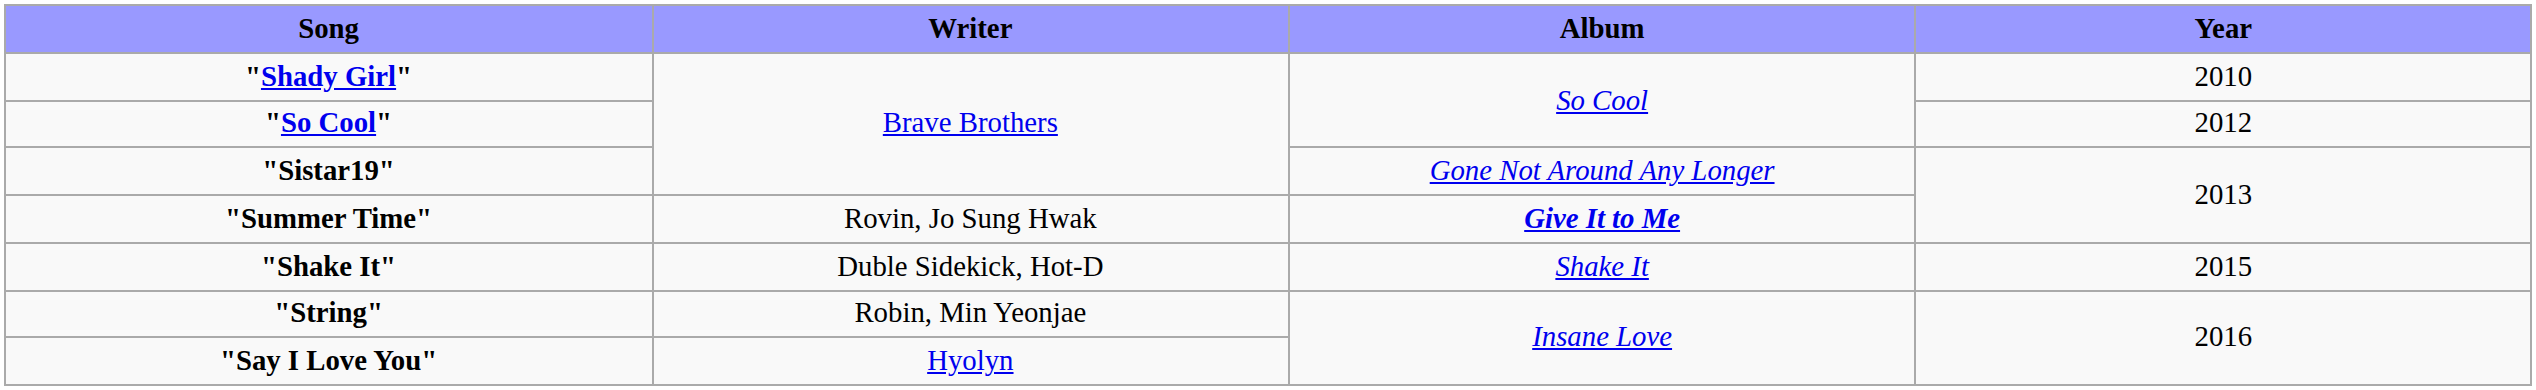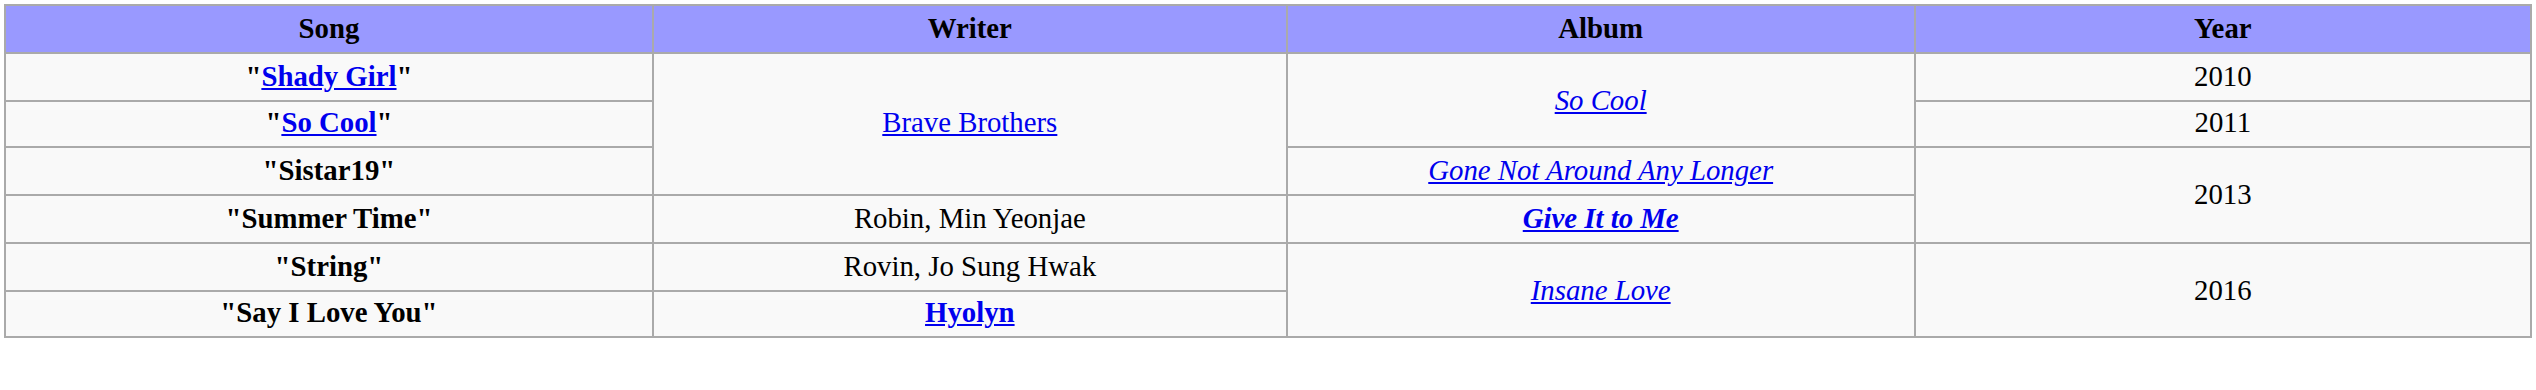"So Cool" | Year: 2012 -> 2011
"Summer Time" | Writer: Rovin, Jo Sung Hwak -> Robin, Min Yeonjae
- row: "Shake It" | Duble Sidekick, Hot-D | Shake It | 2015
"String" | Writer: Robin, Min Yeonjae -> Rovin, Jo Sung Hwak
"Say I Love You" | Writer: normal -> bold
